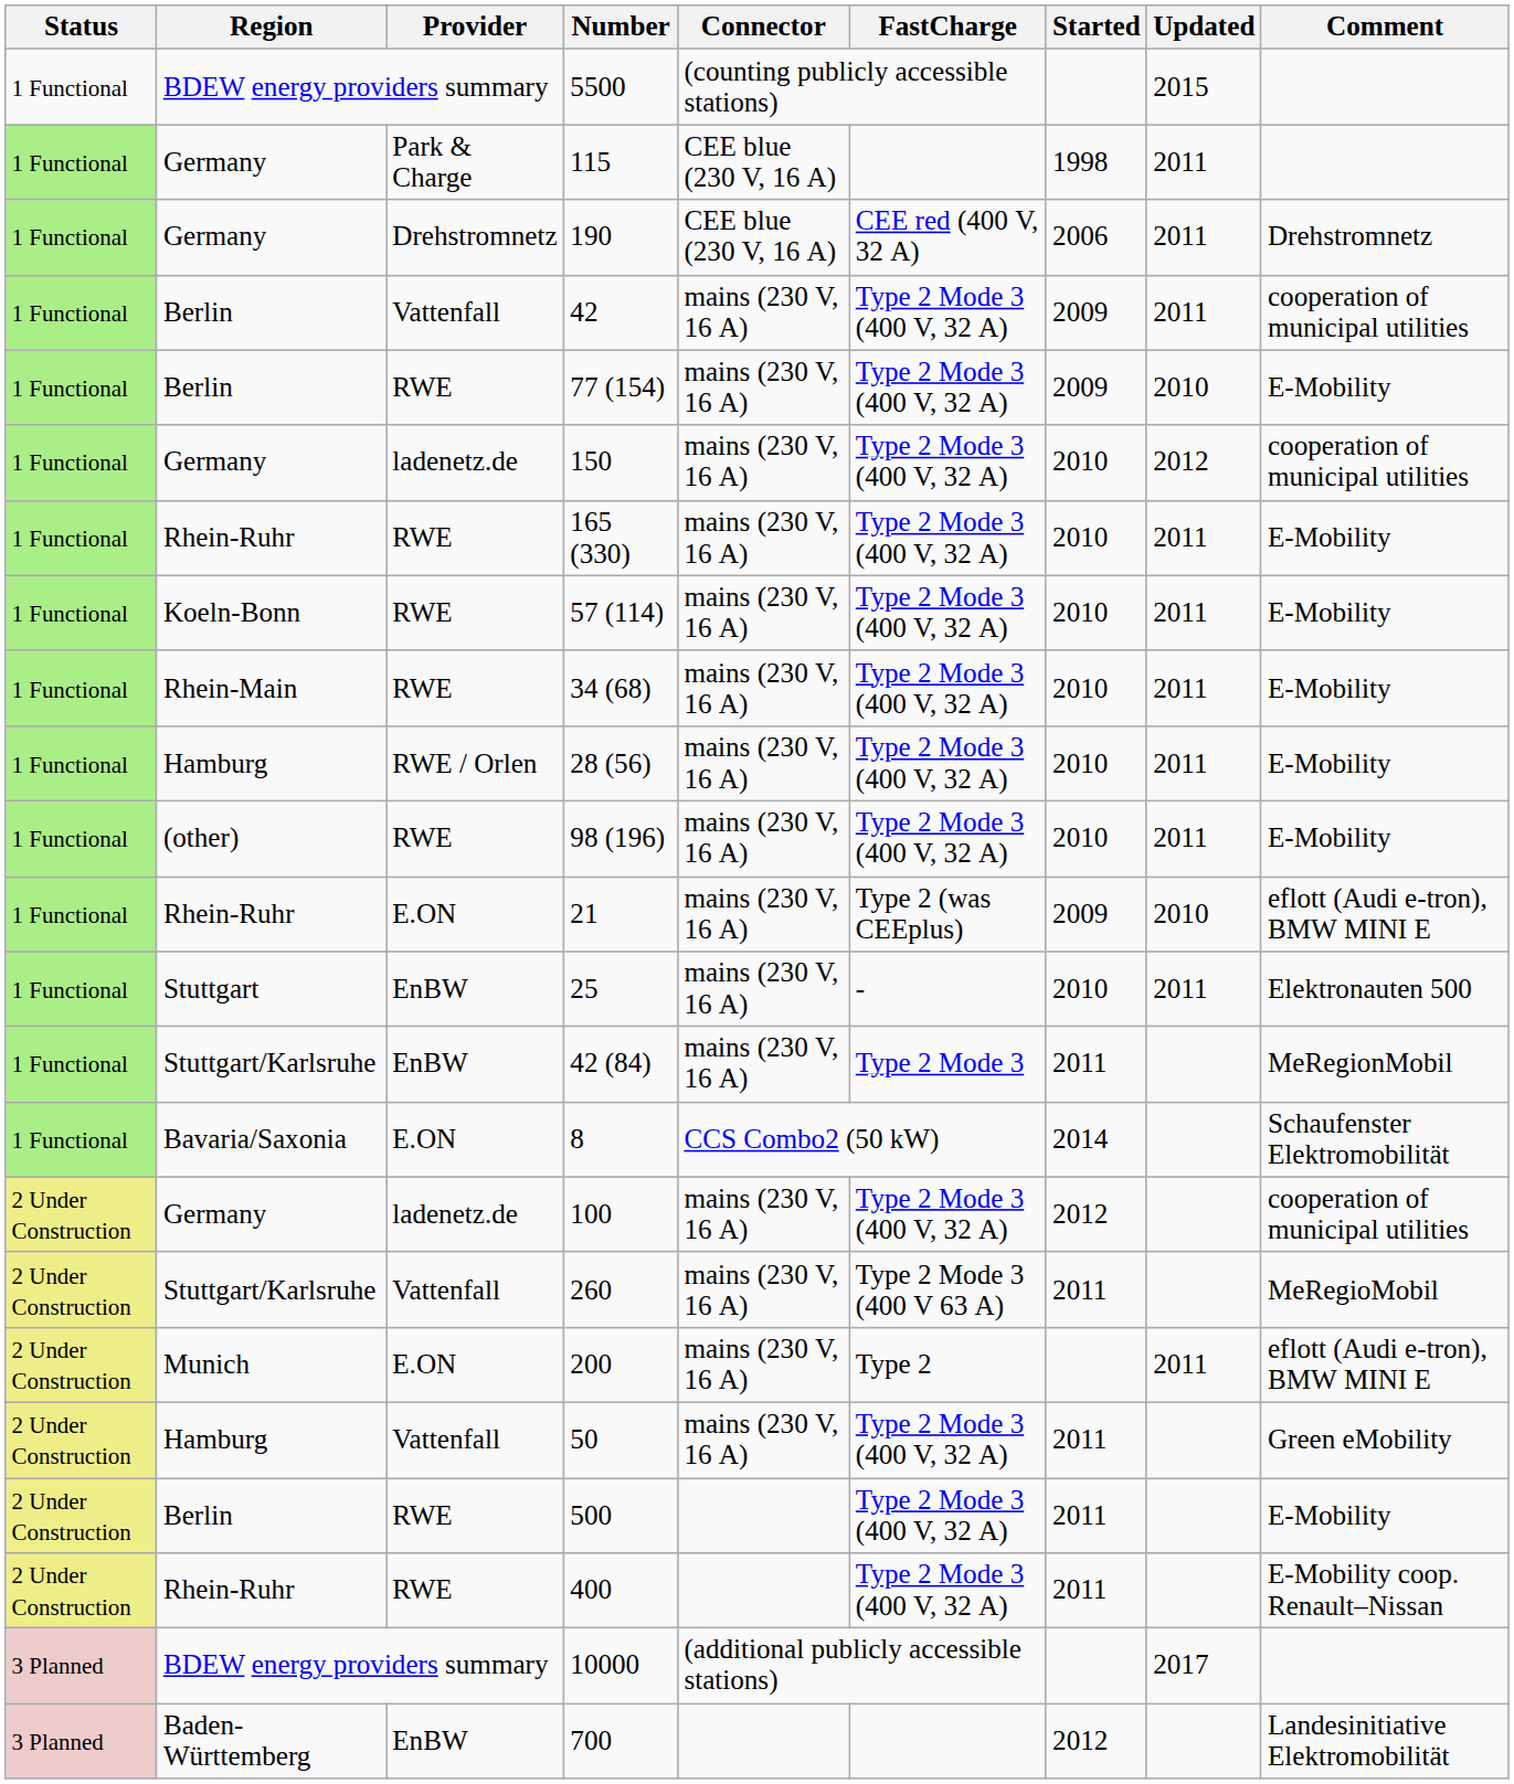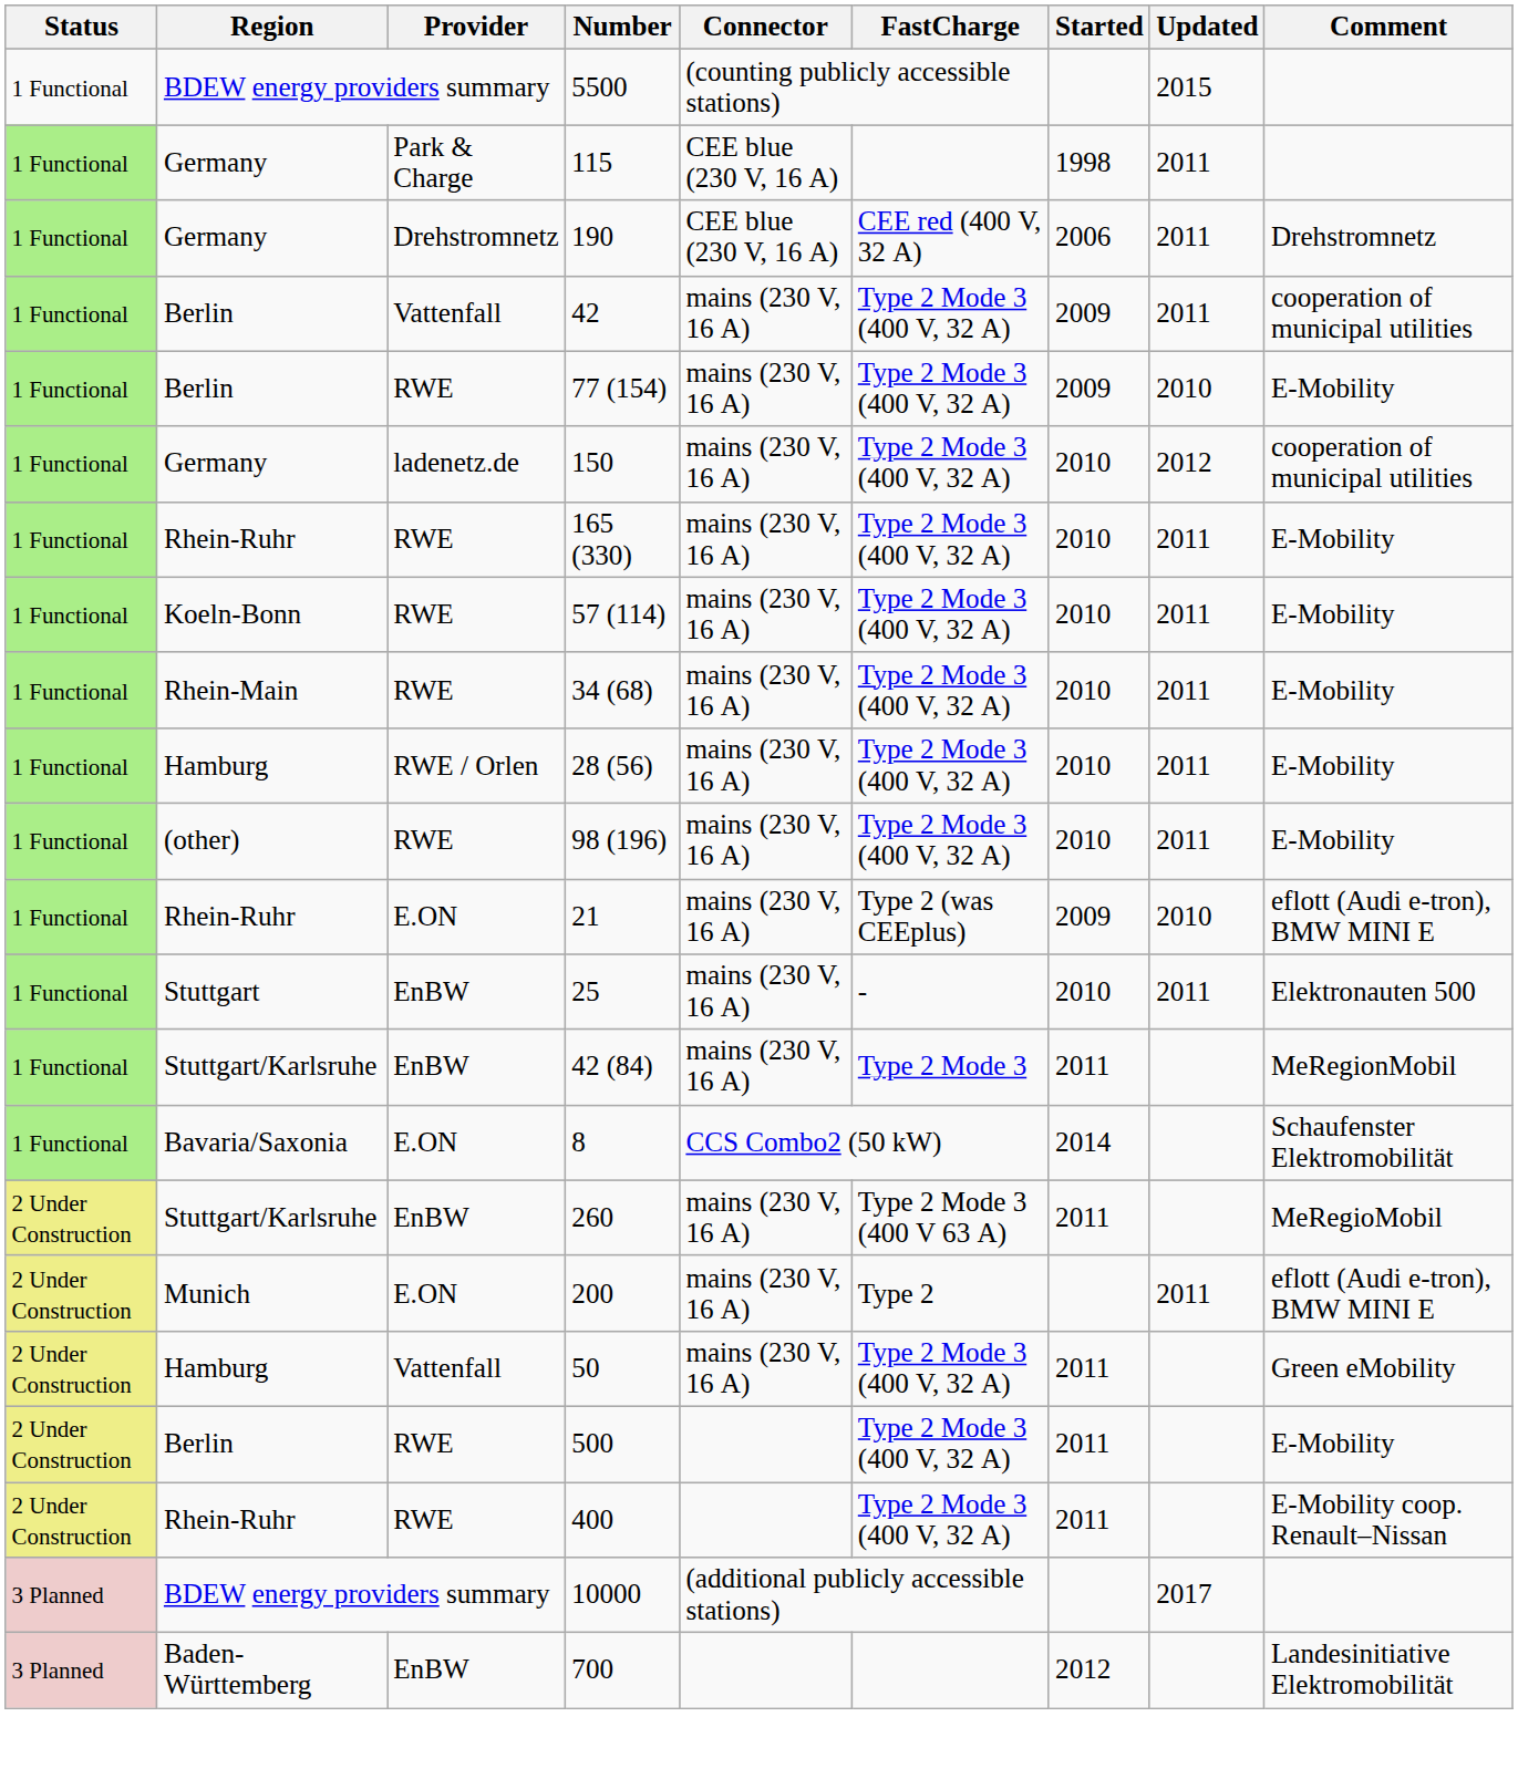- row: 2 Under Construction | Germany | ladenetz.de | 100 | mains (230 V, 16 A) | Type 2 Mode 3 (400 V, 32 A) | 2012 | cooperation of municipal utilities
260 | Provider: Vattenfall -> EnBW
